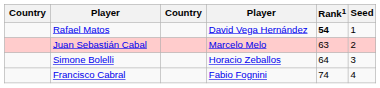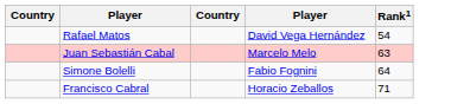- column: Seed | 1 | 2 | 3 | 4
Rafael Matos | Rank1: bold -> normal
Simone Bolelli | column 4: Horacio Zeballos -> Fabio Fognini
Francisco Cabral | column 4: Fabio Fognini -> Horacio Zeballos
Francisco Cabral | Rank1: 74 -> 71
